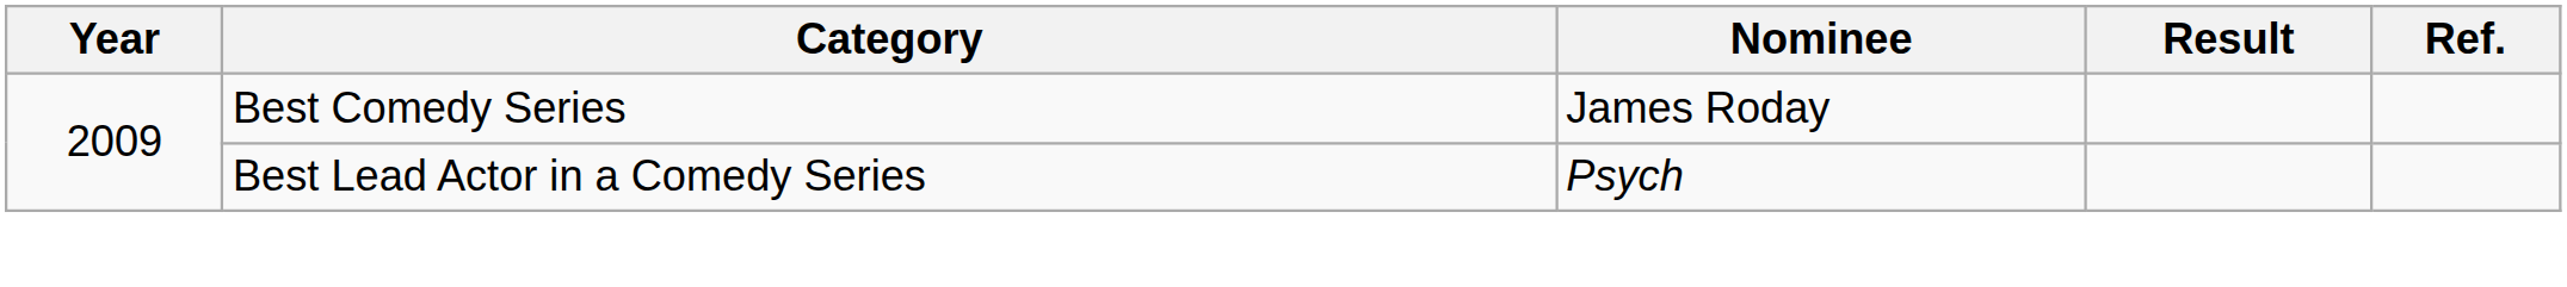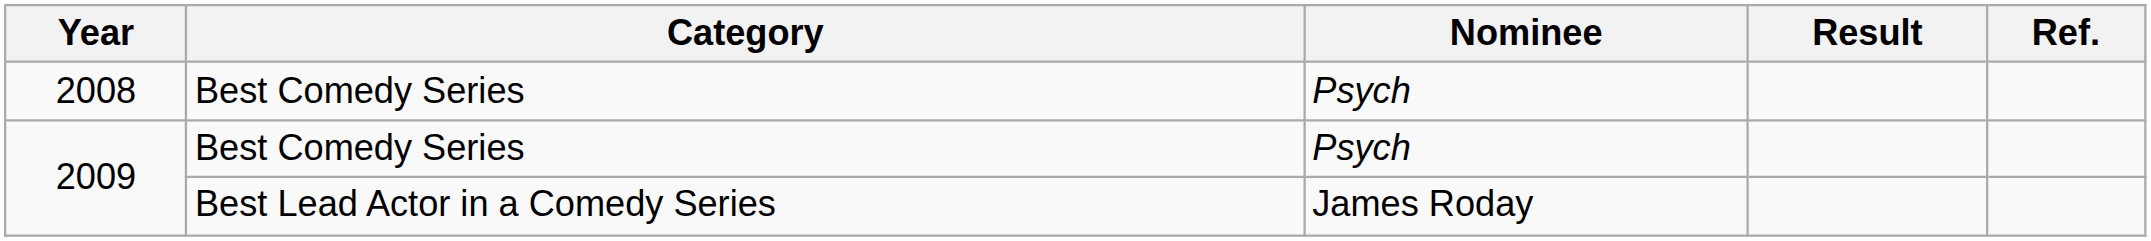+ row: 2008 | Best Comedy Series | Psych
2009 / Best Comedy Series | Nominee: James Roday -> Psych
2009 / Best Lead Actor in a Comedy Series | Nominee: Psych -> James Roday
